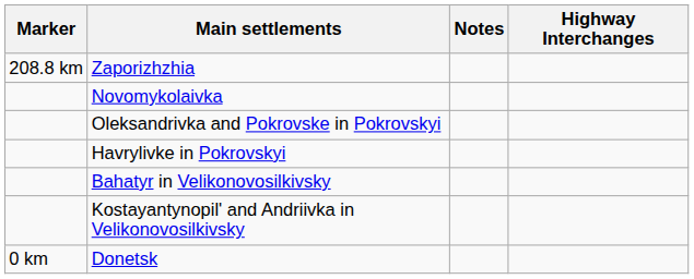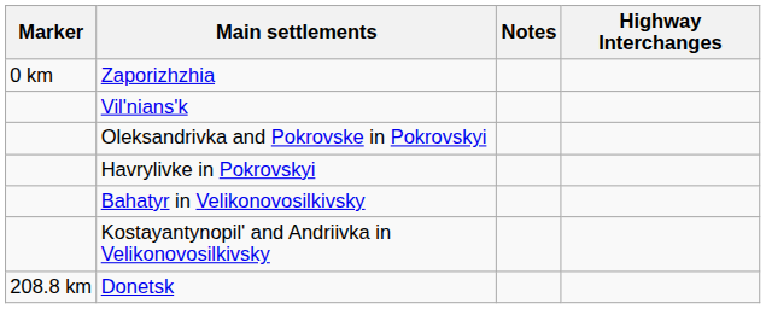Zaporizhzhia | Marker: 208.8 km -> 0 km
+ row: Vil'nians'k
- row: Novomykolaivka
Donetsk | Marker: 0 km -> 208.8 km
